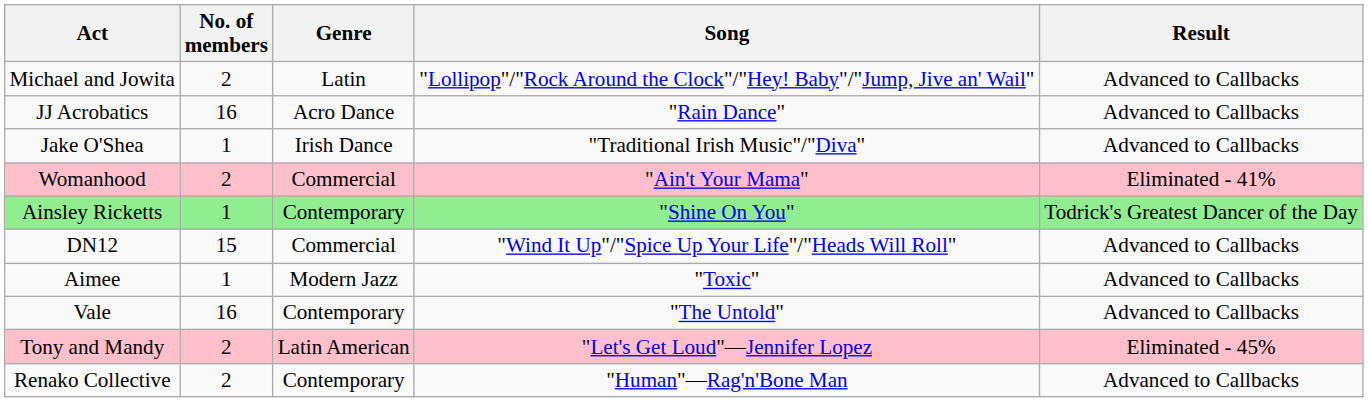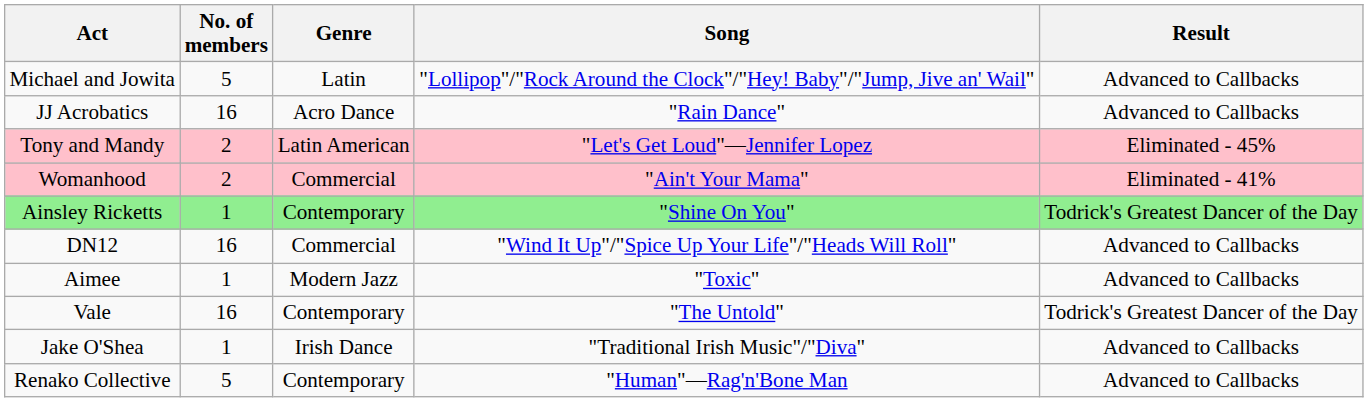Michael and Jowita | No. of members: 2 -> 5
rows swapped: Jake O'Shea <-> Tony and Mandy
DN12 | No. of members: 15 -> 16
Vale | Result: Advanced to Callbacks -> Todrick's Greatest Dancer of the Day
Renako Collective | No. of members: 2 -> 5
